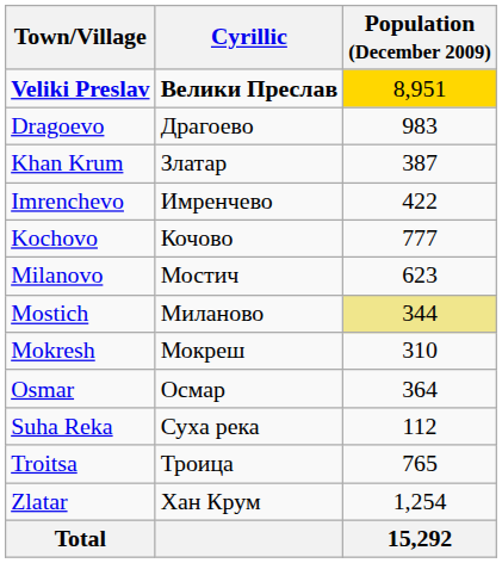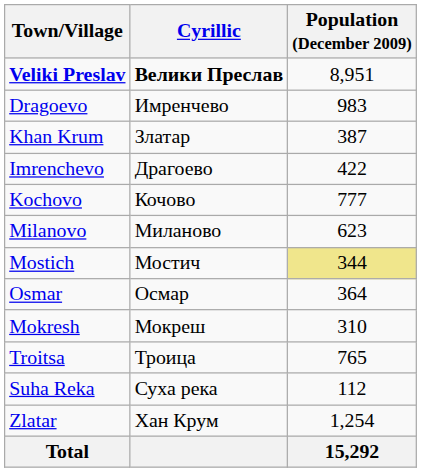Veliki Preslav | Population (December 2009): gold background -> no background
Dragoevo | Cyrillic: Драгоево -> Имренчево
Imrenchevo | Cyrillic: Имренчево -> Драгоево
Milanovo | Cyrillic: Мостич -> Миланово
Mostich | Cyrillic: Миланово -> Мостич
rows swapped: Mokresh <-> Osmar
rows swapped: Suha Reka <-> Troitsa
